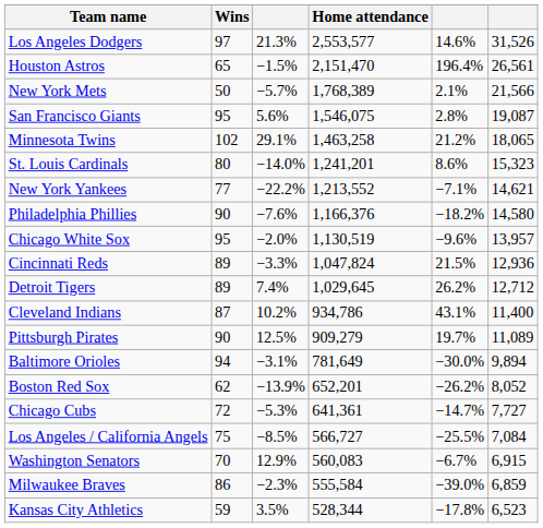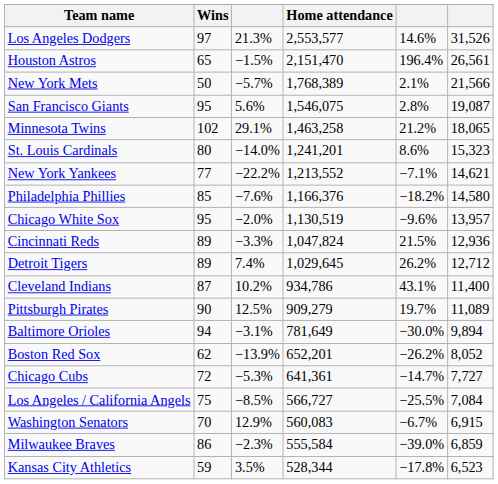Philadelphia Phillies | Wins: 90 -> 85
